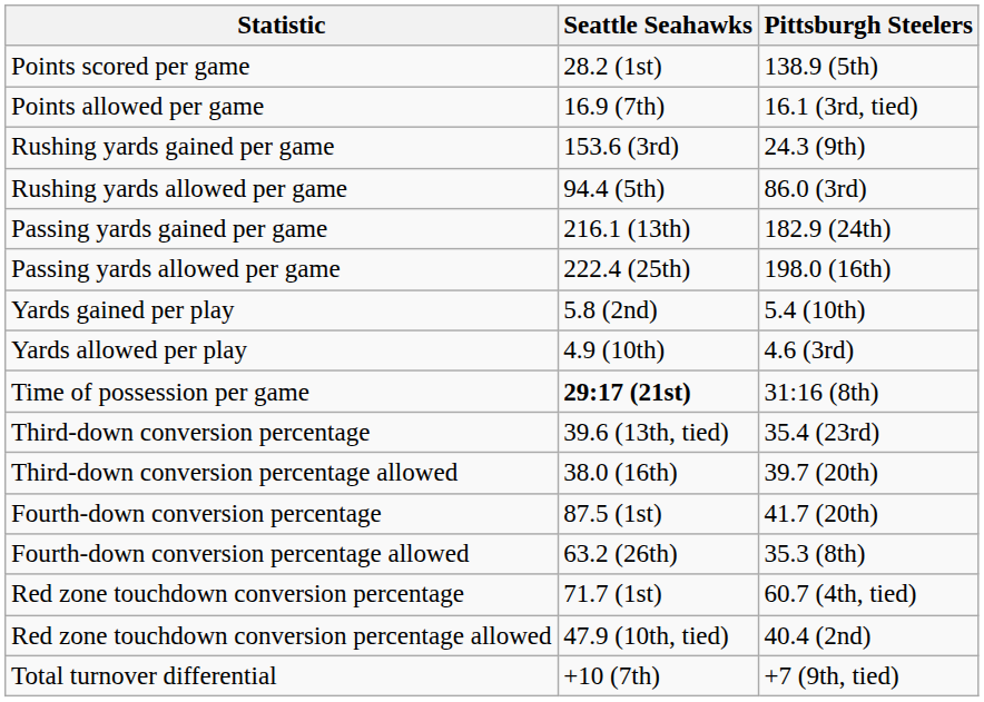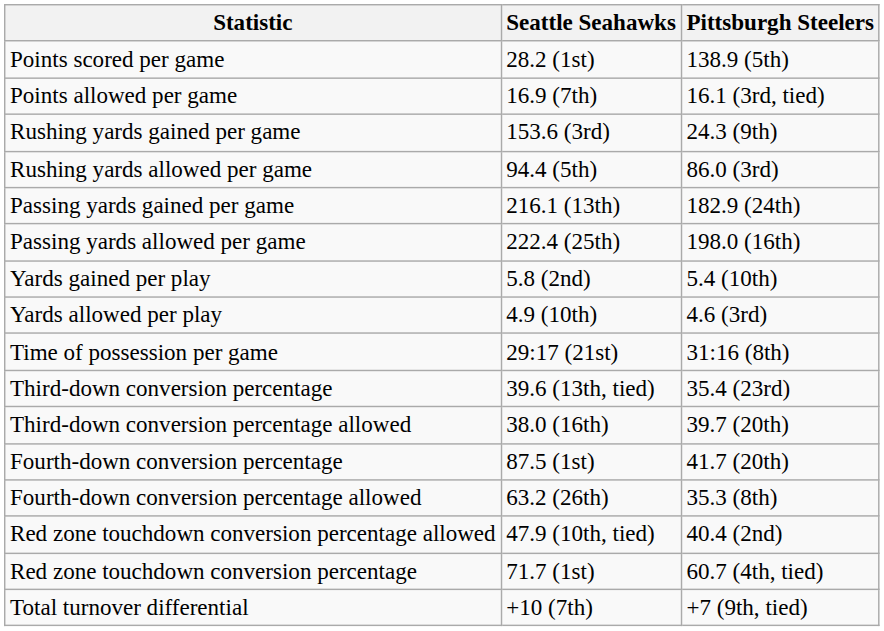Time of possession per game | Seattle Seahawks: bold -> normal
rows swapped: Red zone touchdown conversion percentage <-> Red zone touchdown conversion percentage allowed
